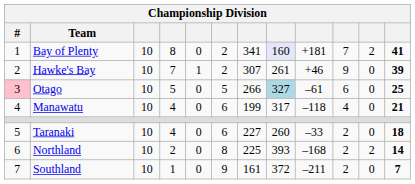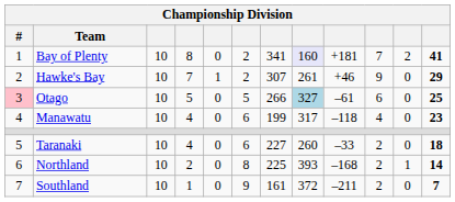Hawke's Bay | column 12: 39 -> 29
Manawatu | column 12: 21 -> 23
Northland | column 11: 2 -> 1
